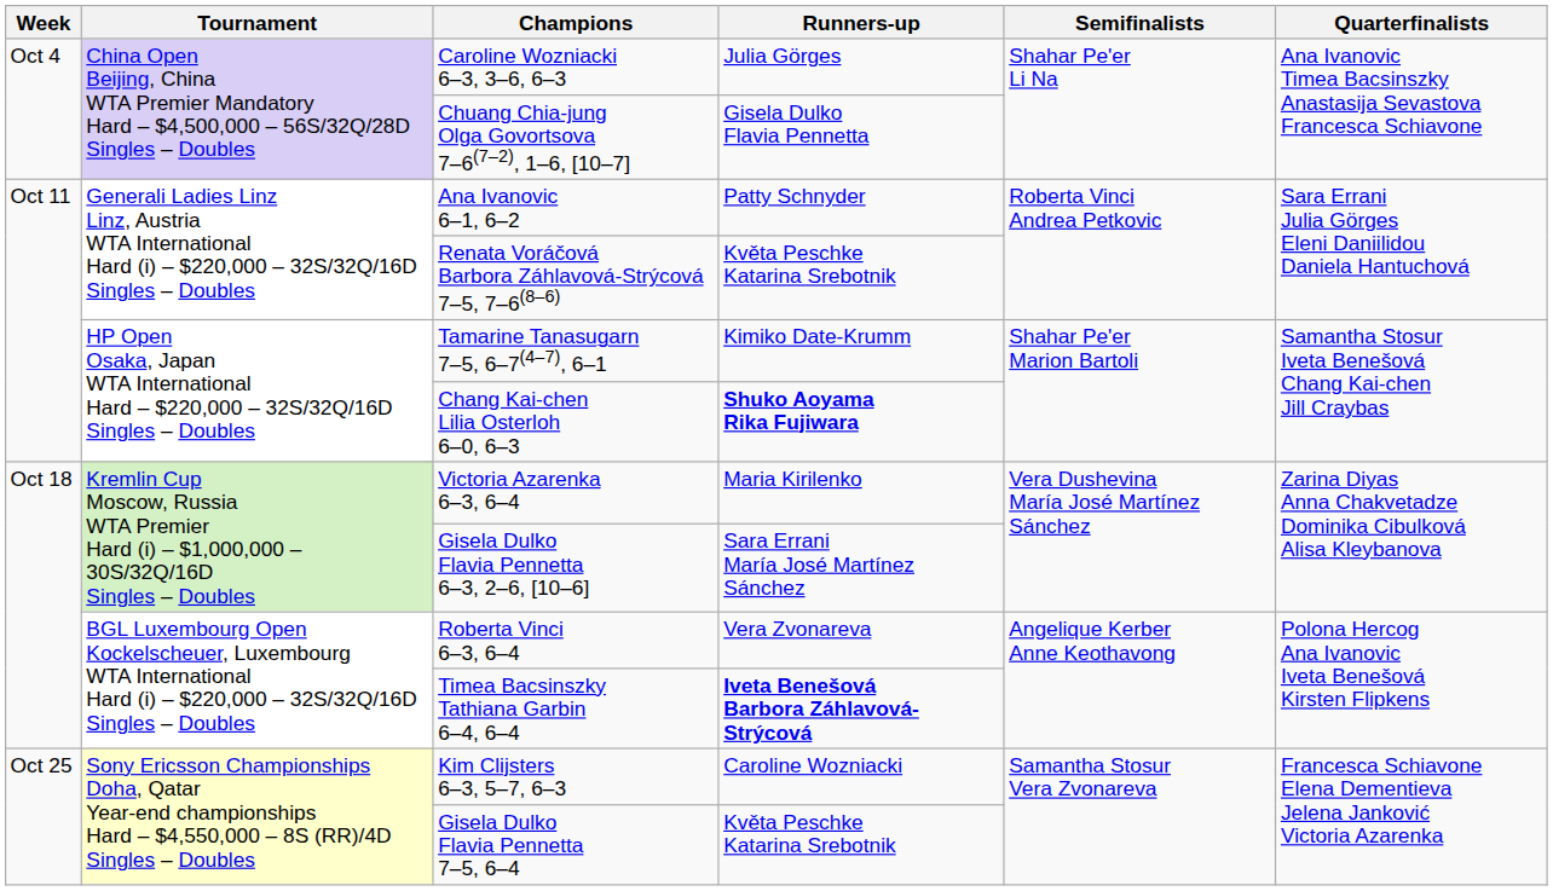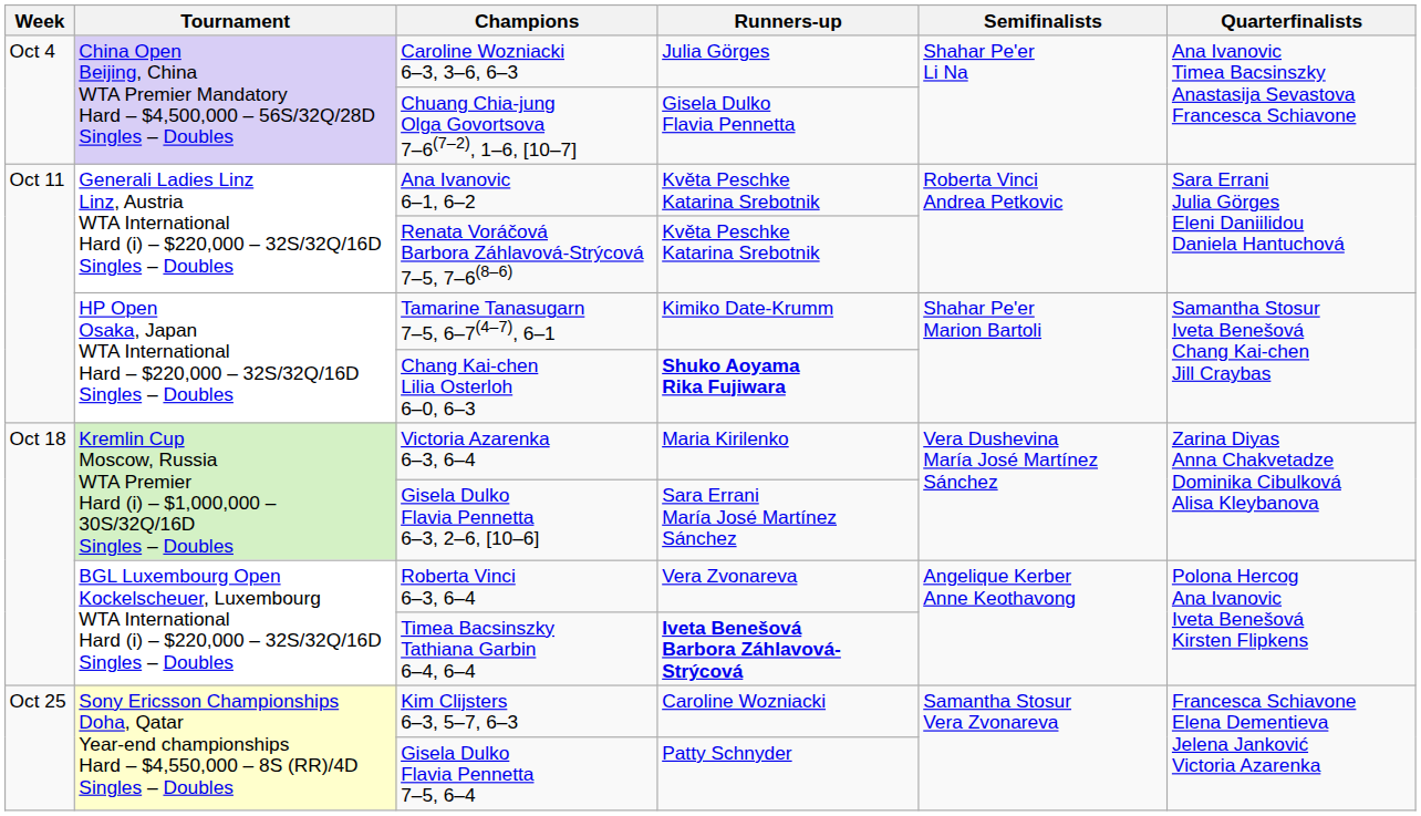Ana Ivanovic 6–1, 6–2 | Runners-up: Patty Schnyder -> Květa Peschke Katarina Srebotnik
Gisela Dulko Flavia Pennetta 7–5, 6–4 | Runners-up: Květa Peschke Katarina Srebotnik -> Patty Schnyder
